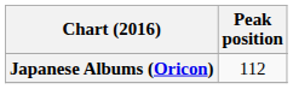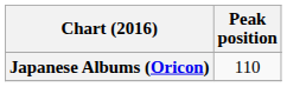Japanese Albums (Oricon) | Peak position: 112 -> 110
